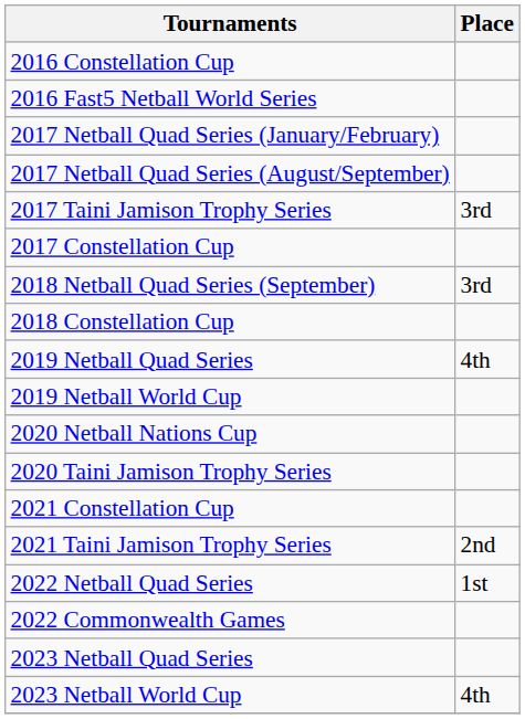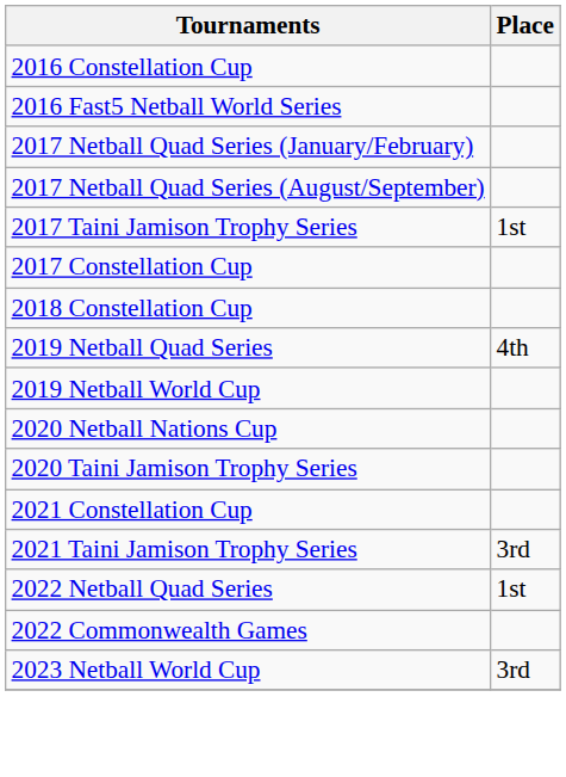2017 Taini Jamison Trophy Series | Place: 3rd -> 1st
- row: 2018 Netball Quad Series (September) | 3rd
2021 Taini Jamison Trophy Series | Place: 2nd -> 3rd
- row: 2023 Netball Quad Series
2023 Netball World Cup | Place: 4th -> 3rd
